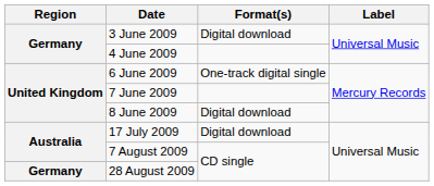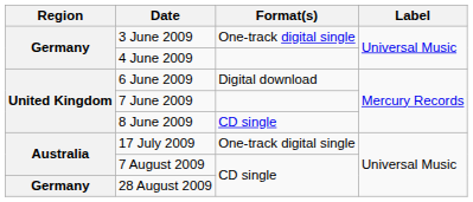3 June 2009 | Format(s): Digital download -> One-track digital single
6 June 2009 | Format(s): One-track digital single -> Digital download
8 June 2009 | Format(s): Digital download -> CD single
17 July 2009 | Format(s): Digital download -> One-track digital single
